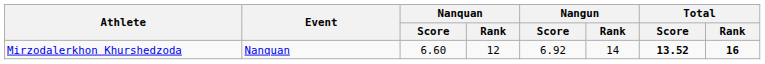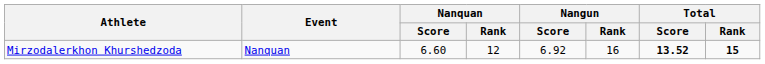Mirzodalerkhon Khurshedzoda | Nangun / Rank: 14 -> 16
Mirzodalerkhon Khurshedzoda | Total / Rank: 16 -> 15
